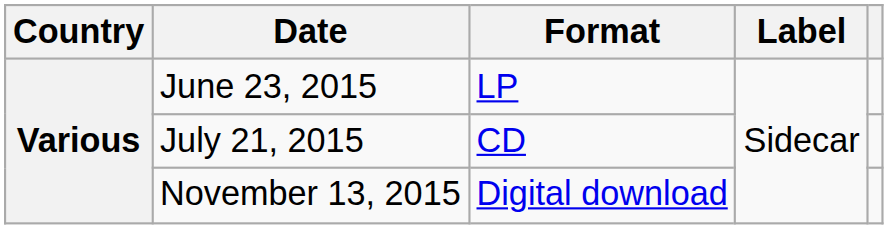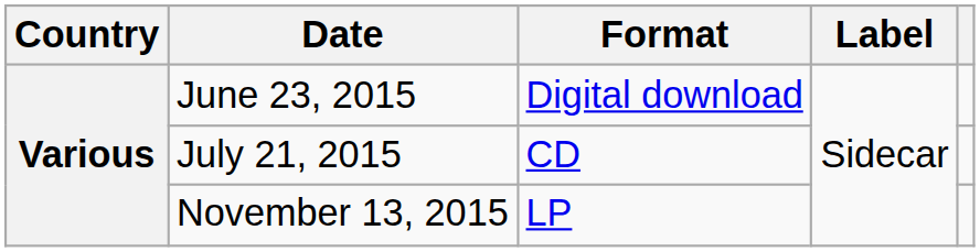June 23, 2015 | Format: LP -> Digital download
November 13, 2015 | Format: Digital download -> LP
